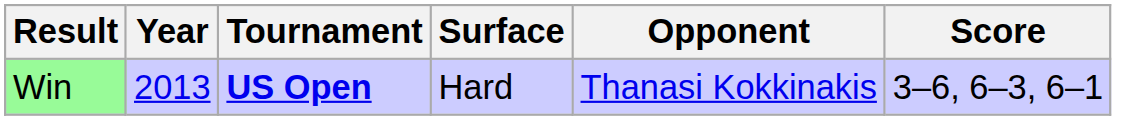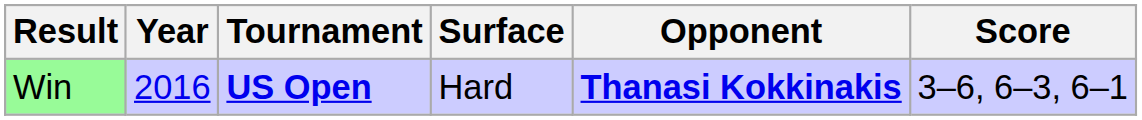Win | Year: 2013 -> 2016
Win | Opponent: normal -> bold
